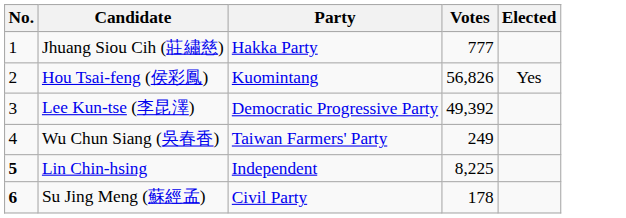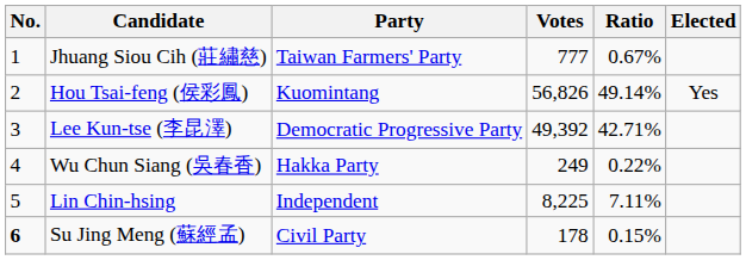+ column: Ratio | 0.67% | 49.14% | 42.71% | 0.22% | 7.11% | 0.15%
Jhuang Siou Cih (莊繡慈) | Party: Hakka Party -> Taiwan Farmers' Party
Wu Chun Siang (吳春香) | Party: Taiwan Farmers' Party -> Hakka Party
Lin Chin-hsing | No.: bold -> normal
